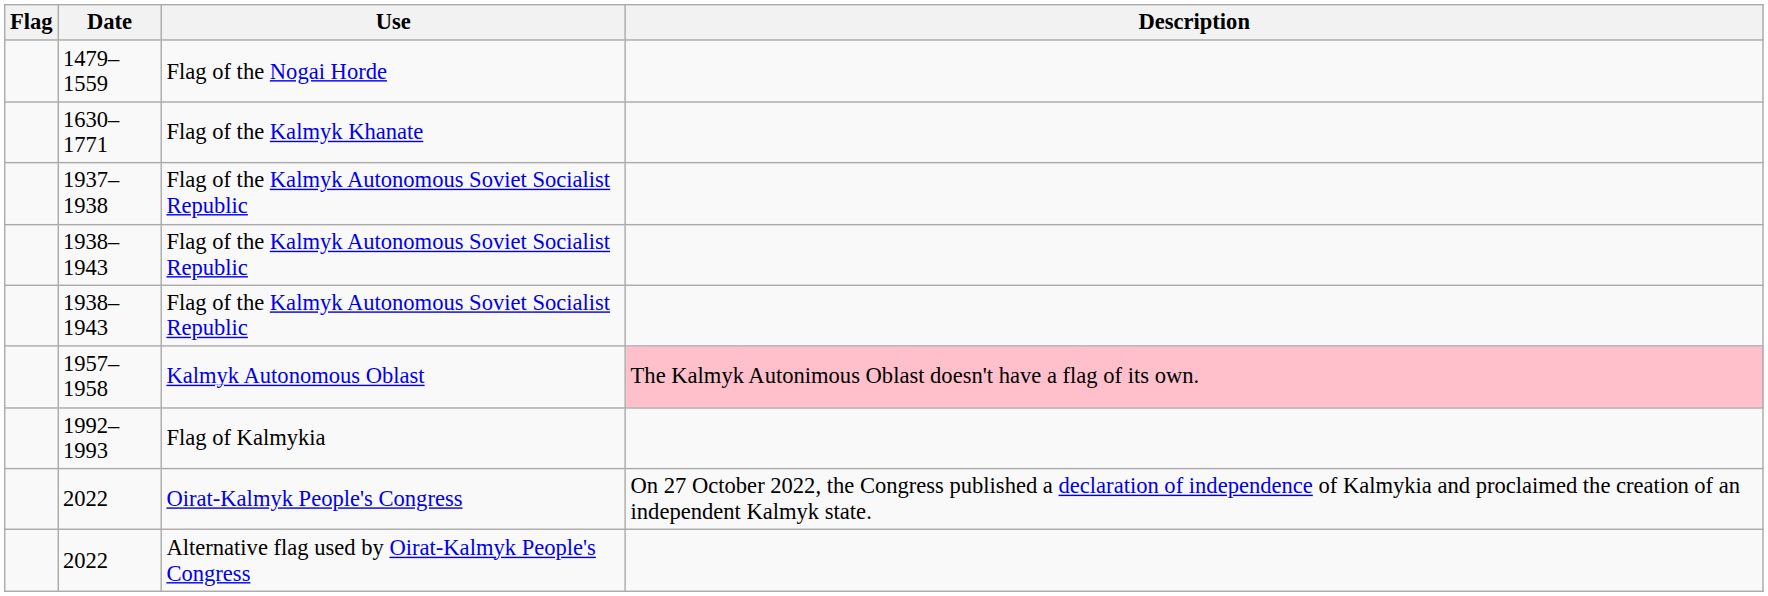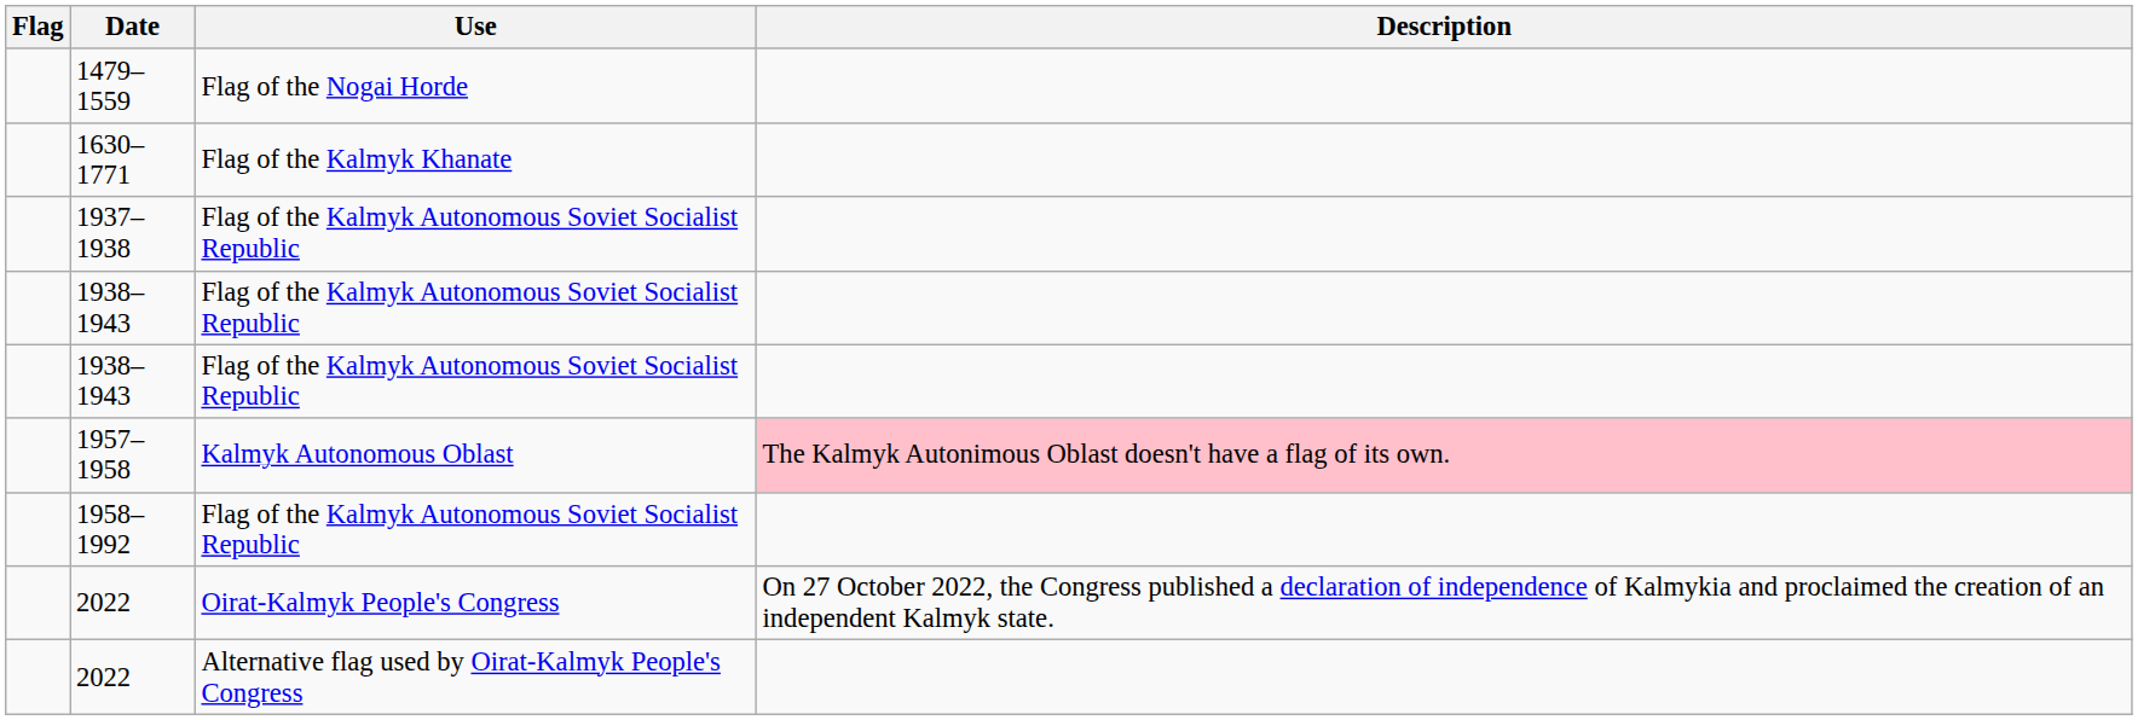+ row: 1958–1992 | Flag of the Kalmyk Autonomous Soviet Socialist Republic
- row: 1992–1993 | Flag of Kalmykia
